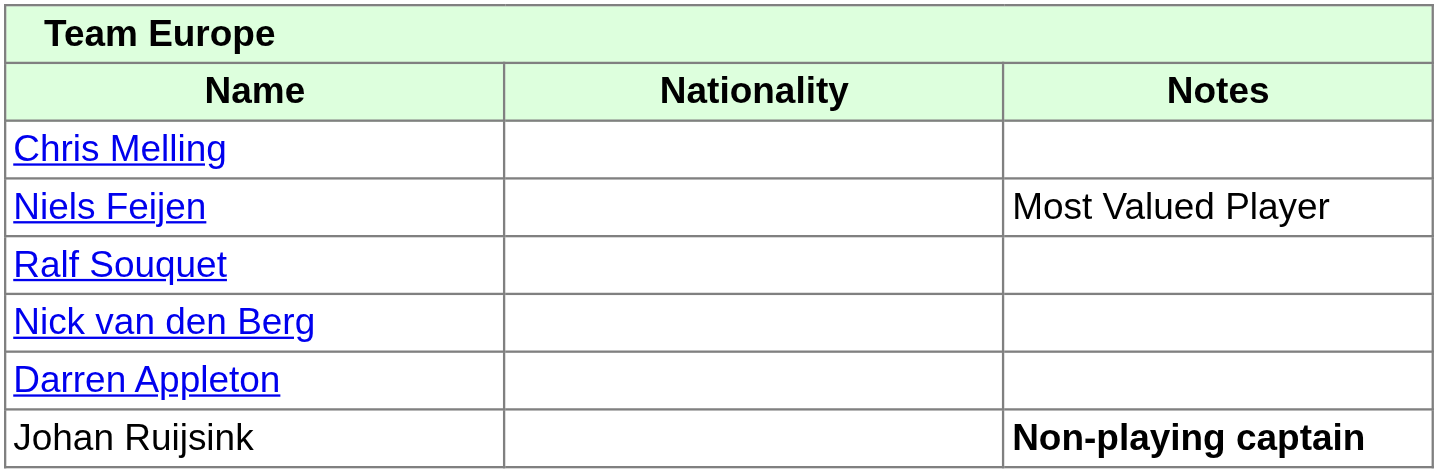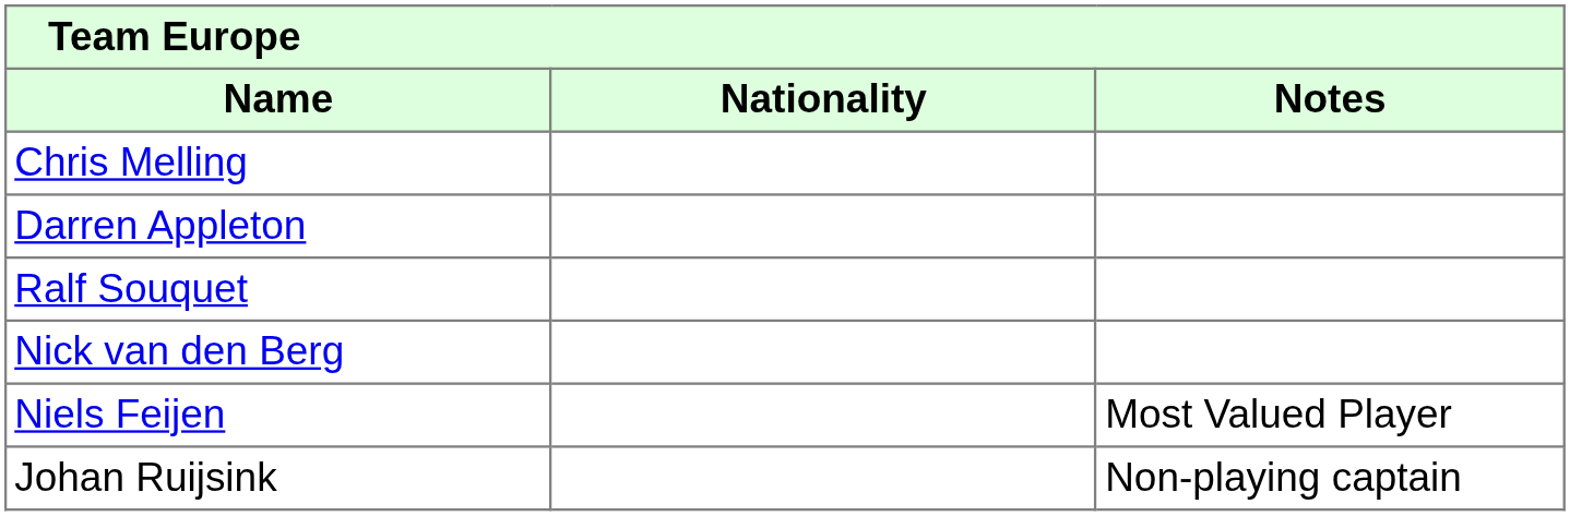rows swapped: Darren Appleton <-> Niels Feijen
Johan Ruijsink | Notes: bold -> normal
